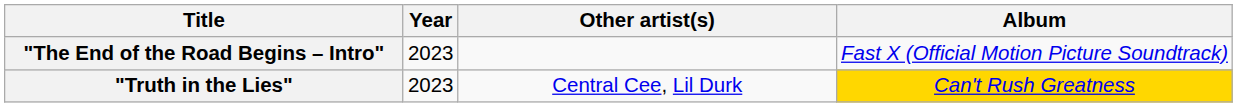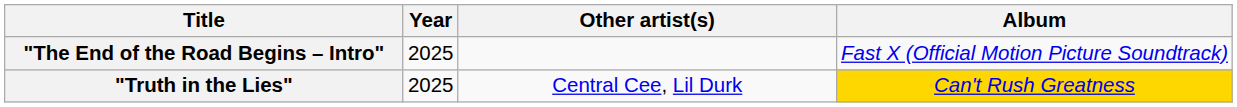"The End of the Road Begins – Intro" | Year: 2023 -> 2025
"Truth in the Lies" | Year: 2023 -> 2025
